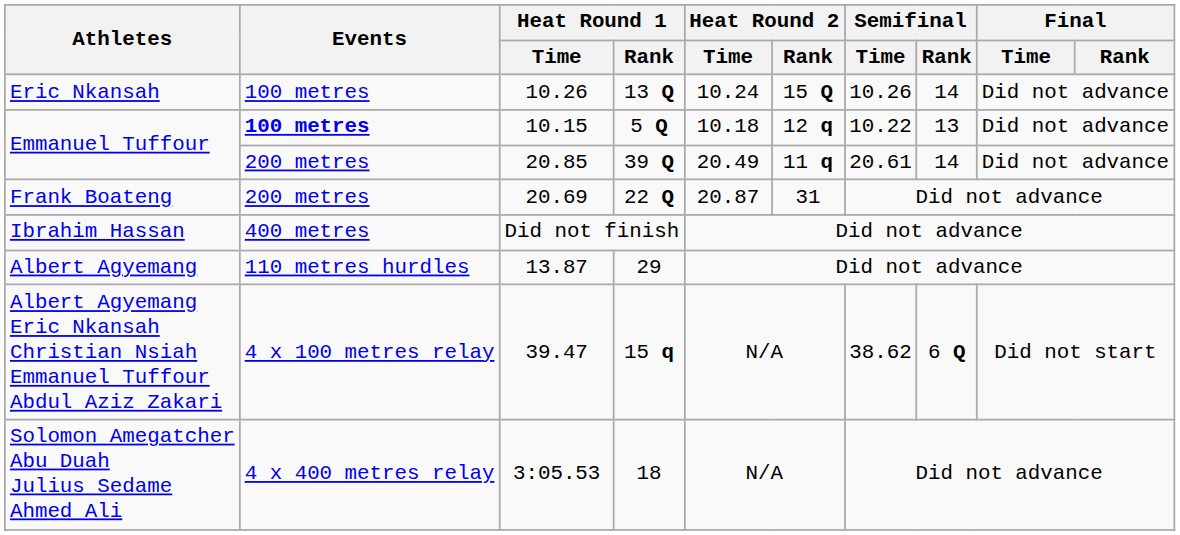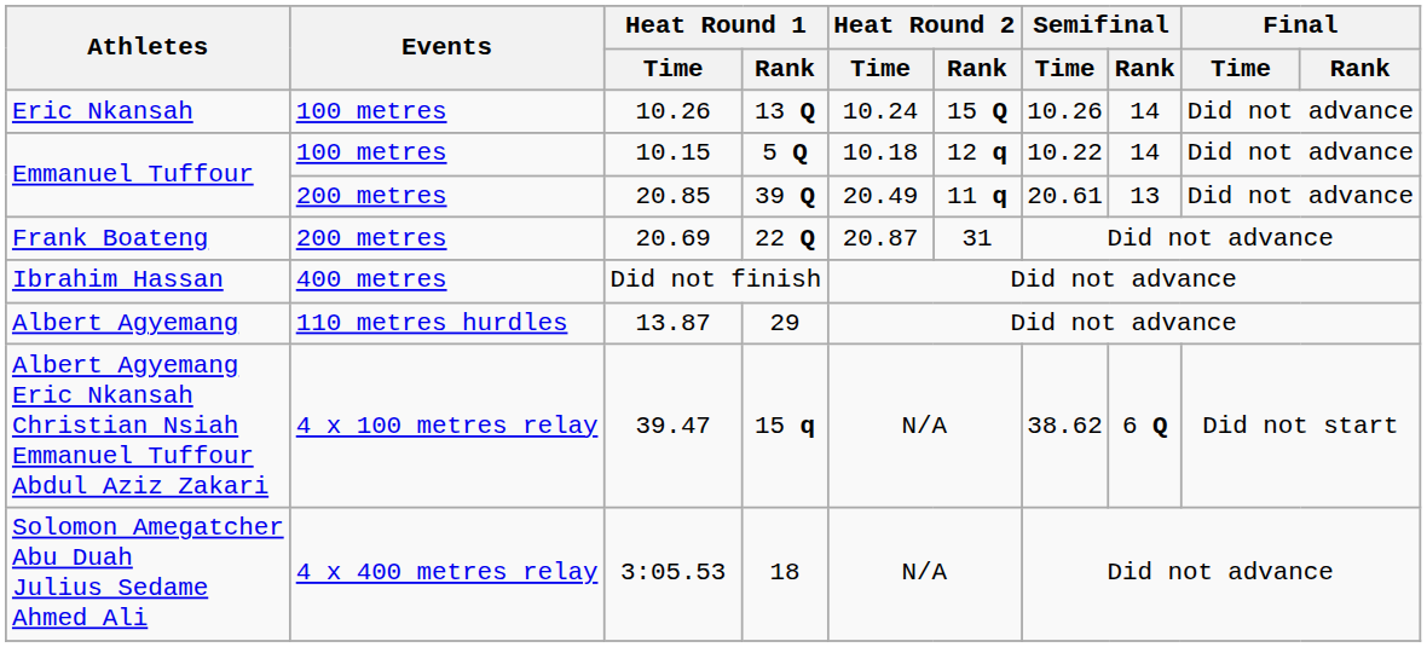10.15 | Events: bold -> normal
10.15 | Semifinal / Rank: 13 -> 14
20.85 | Semifinal / Rank: 14 -> 13
